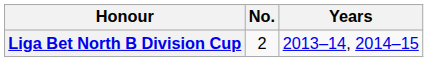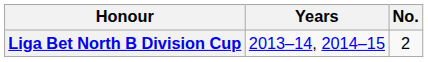columns swapped: No. <-> Years
